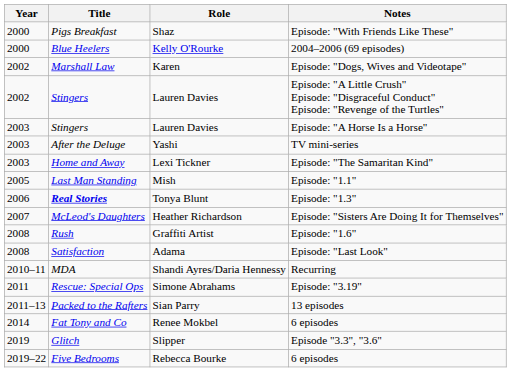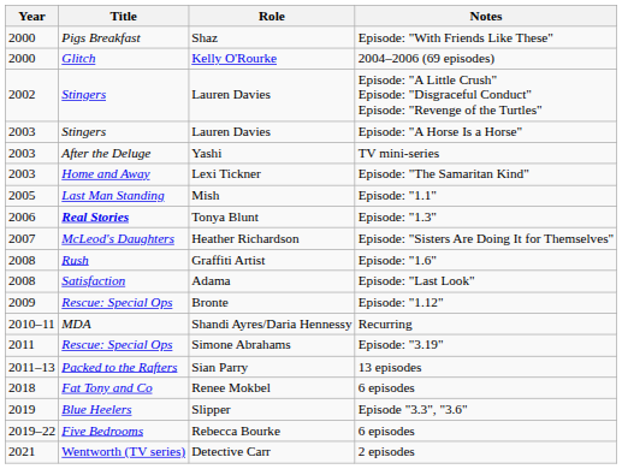Kelly O'Rourke | Title: Blue Heelers -> Glitch
- row: 2002 | Marshall Law | Karen | Episode: "Dogs, Wives and Videotape"
+ row: 2009 | Rescue: Special Ops | Bronte | Episode: "1.12"
Renee Mokbel | Year: 2014 -> 2018
Slipper | Title: Glitch -> Blue Heelers
+ row: 2021 | Wentworth (TV series) | Detective Carr | 2 episodes
